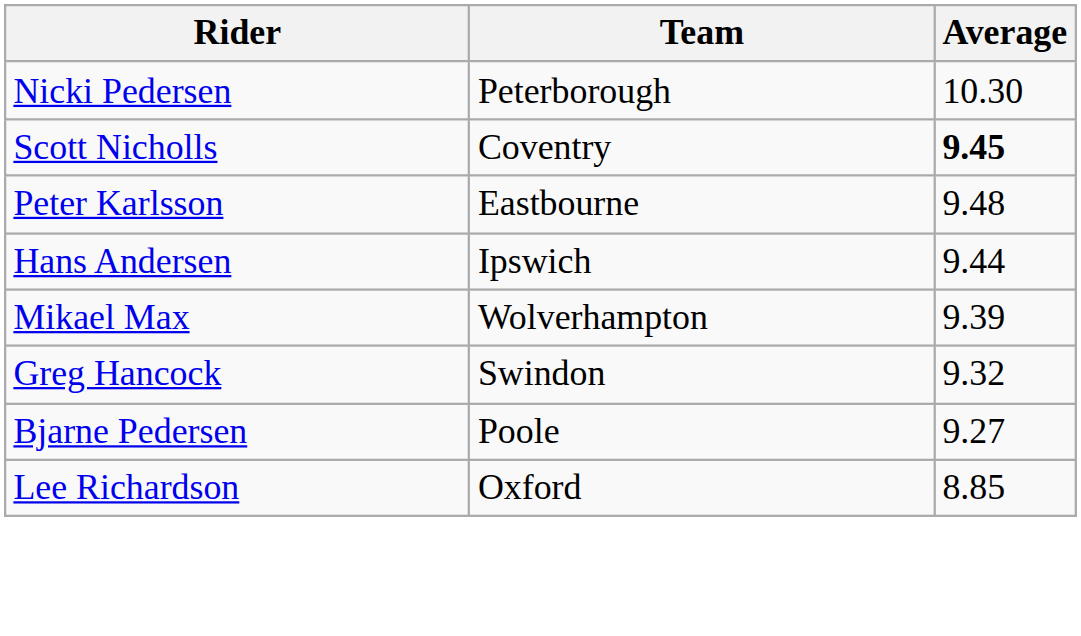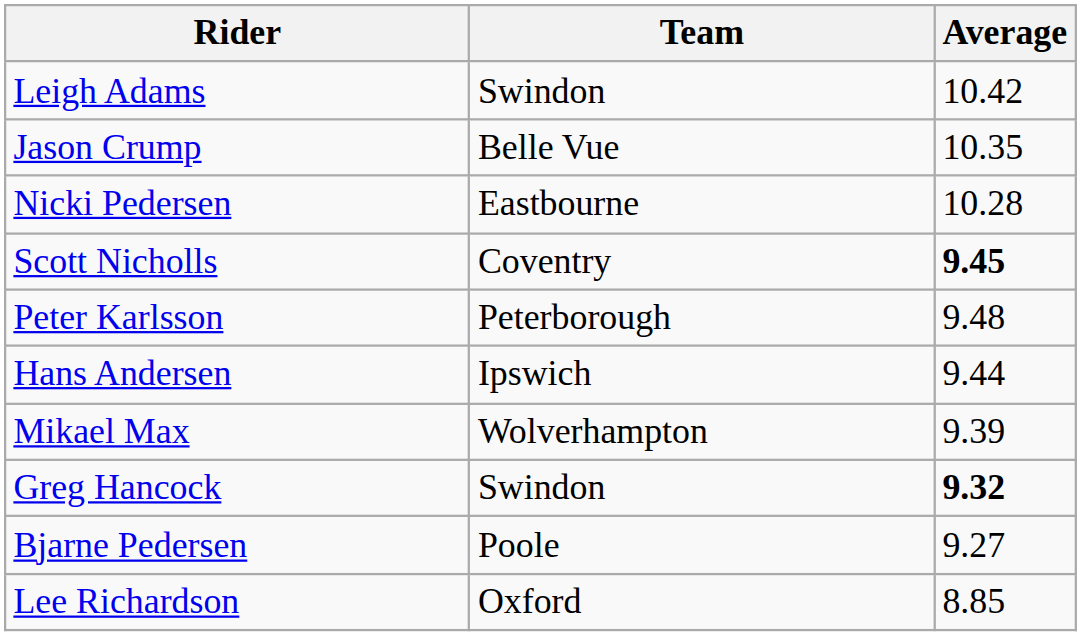+ row: Leigh Adams | Swindon | 10.42
+ row: Jason Crump | Belle Vue | 10.35
Nicki Pedersen | Team: Peterborough -> Eastbourne
Nicki Pedersen | Average: 10.30 -> 10.28
Peter Karlsson | Team: Eastbourne -> Peterborough
Greg Hancock | Average: normal -> bold
